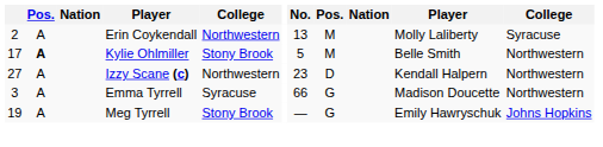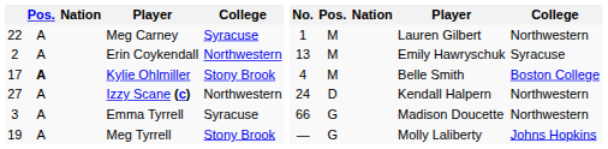+ row: 22 | A | Meg Carney | Syracuse | 1 | M | Lauren Gilbert | Northwestern
Erin Coykendall | column 10: Molly Laliberty -> Emily Hawryschuk
Kylie Ohlmiller | No.: 5 -> 4
Kylie Ohlmiller | column 11: Northwestern -> Boston College
Izzy Scane (c) | No.: 23 -> 24
Meg Tyrrell | column 10: Emily Hawryschuk -> Molly Laliberty
